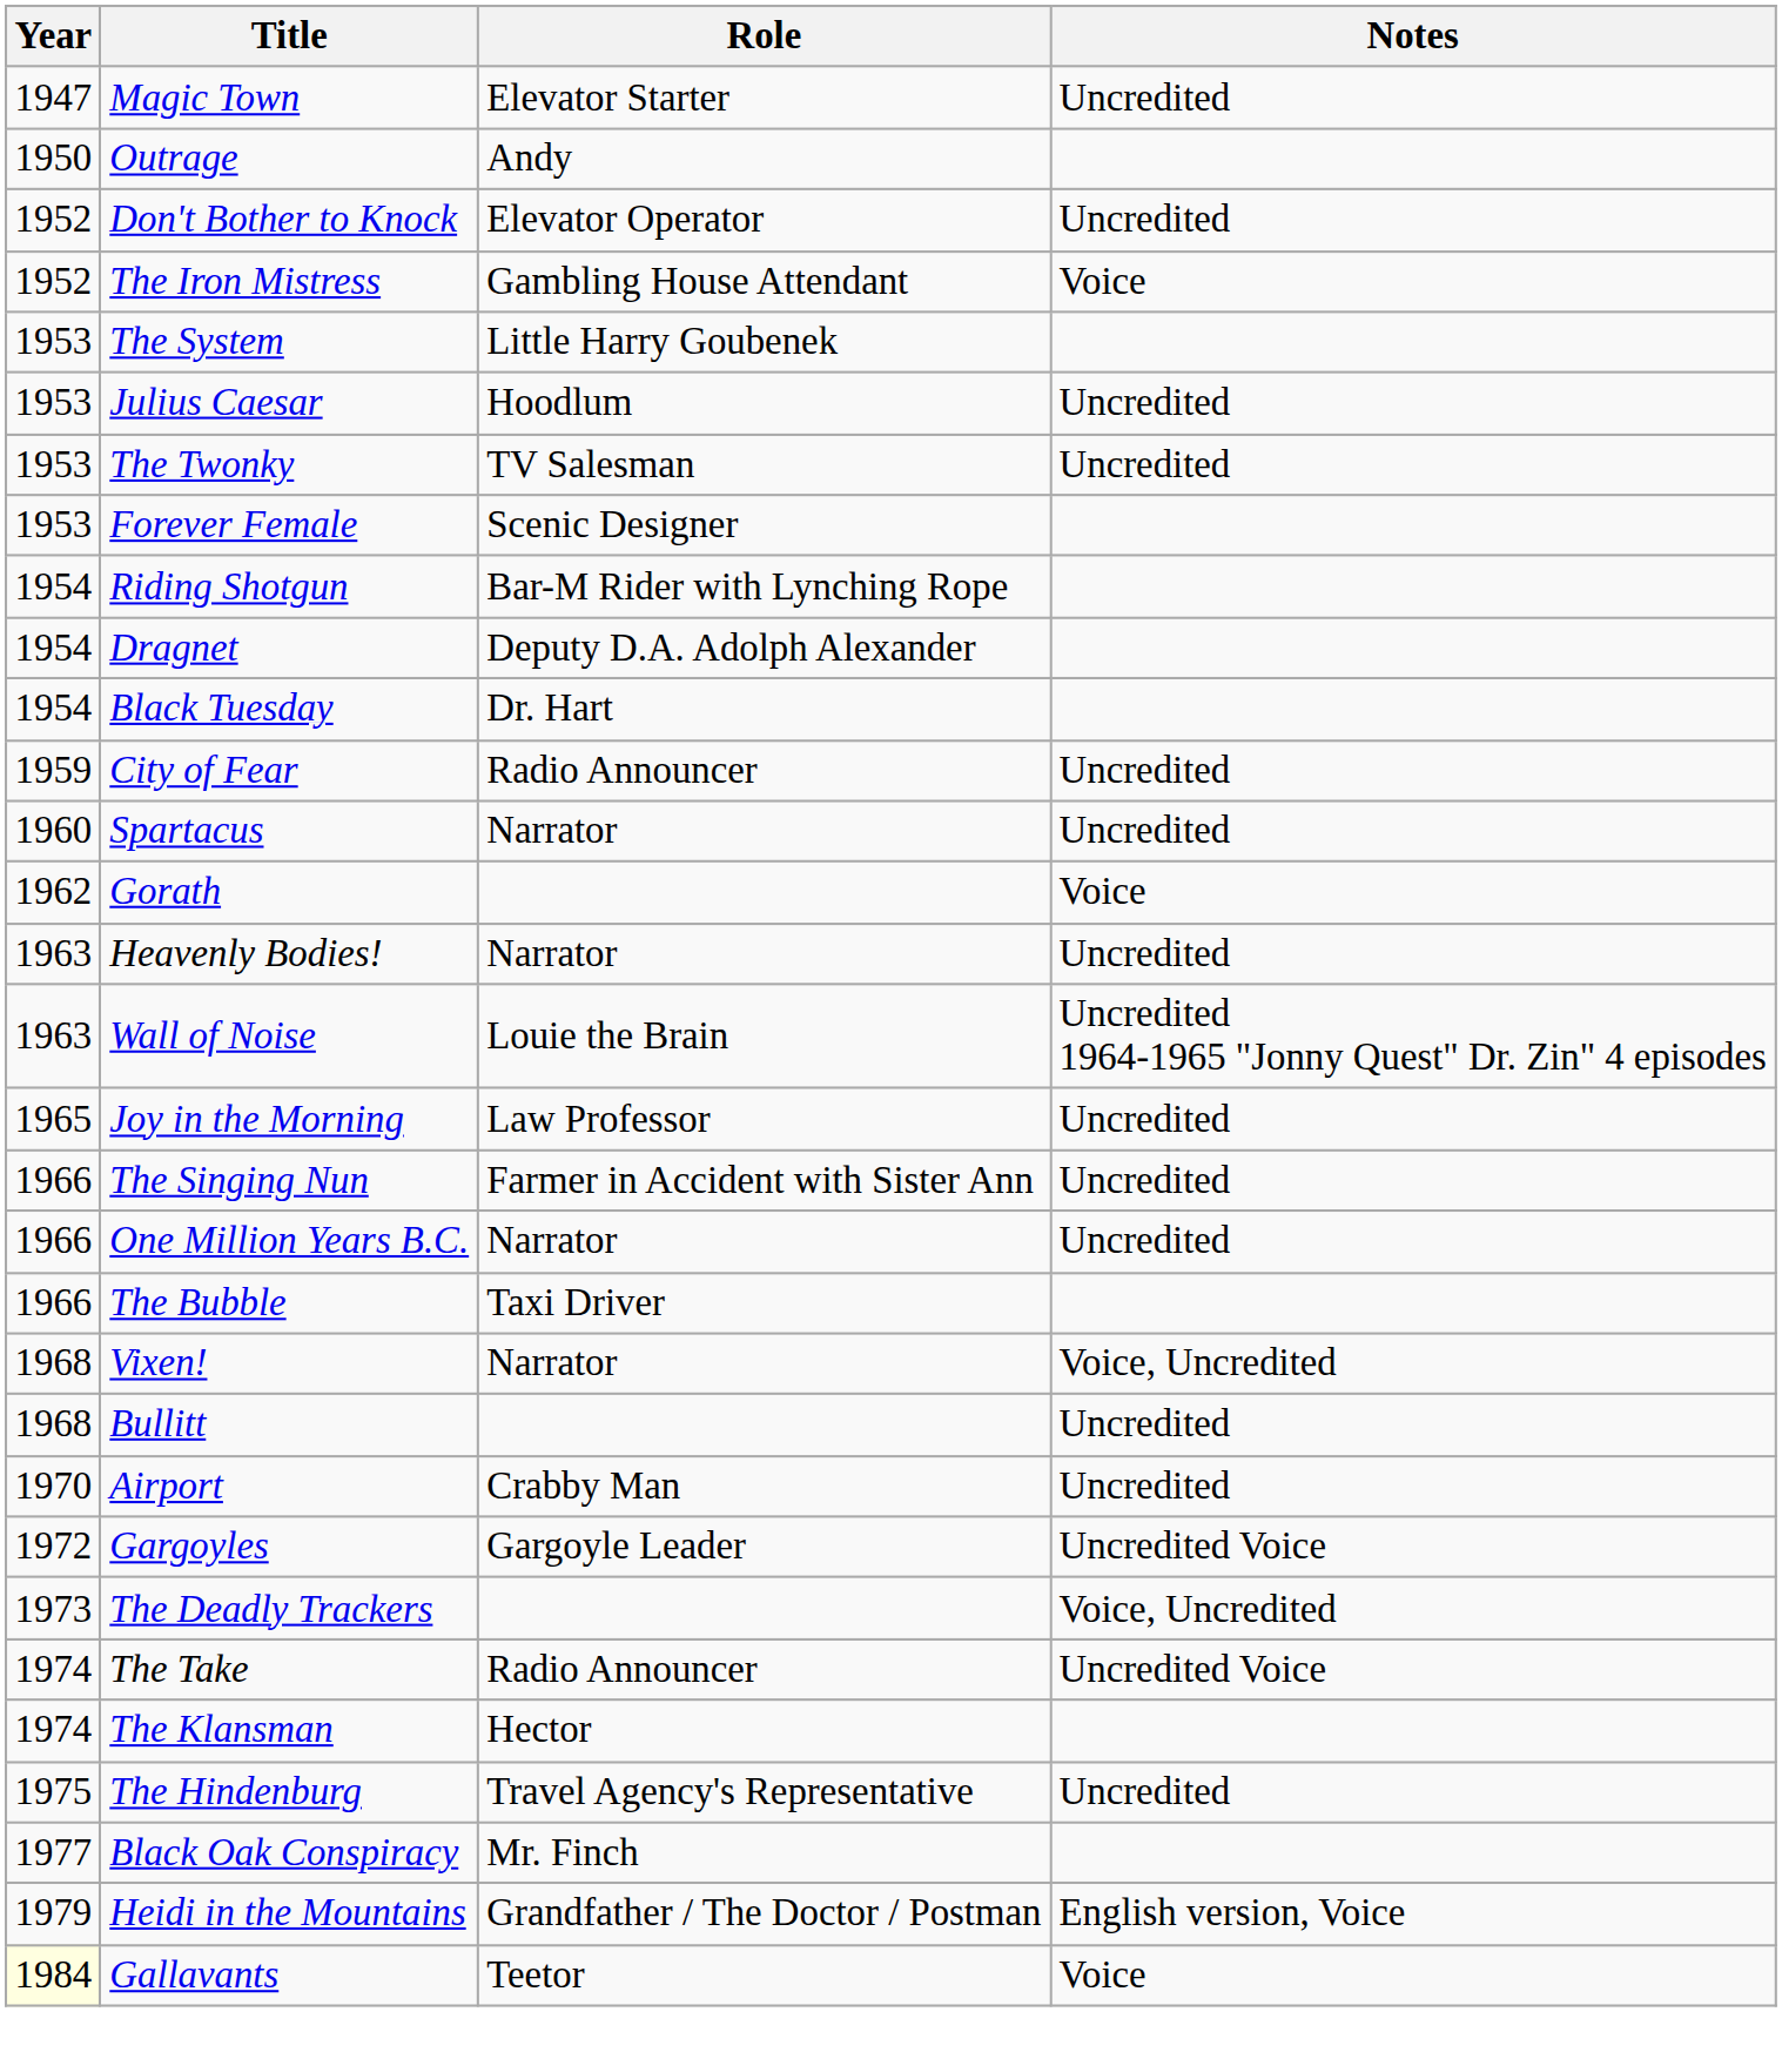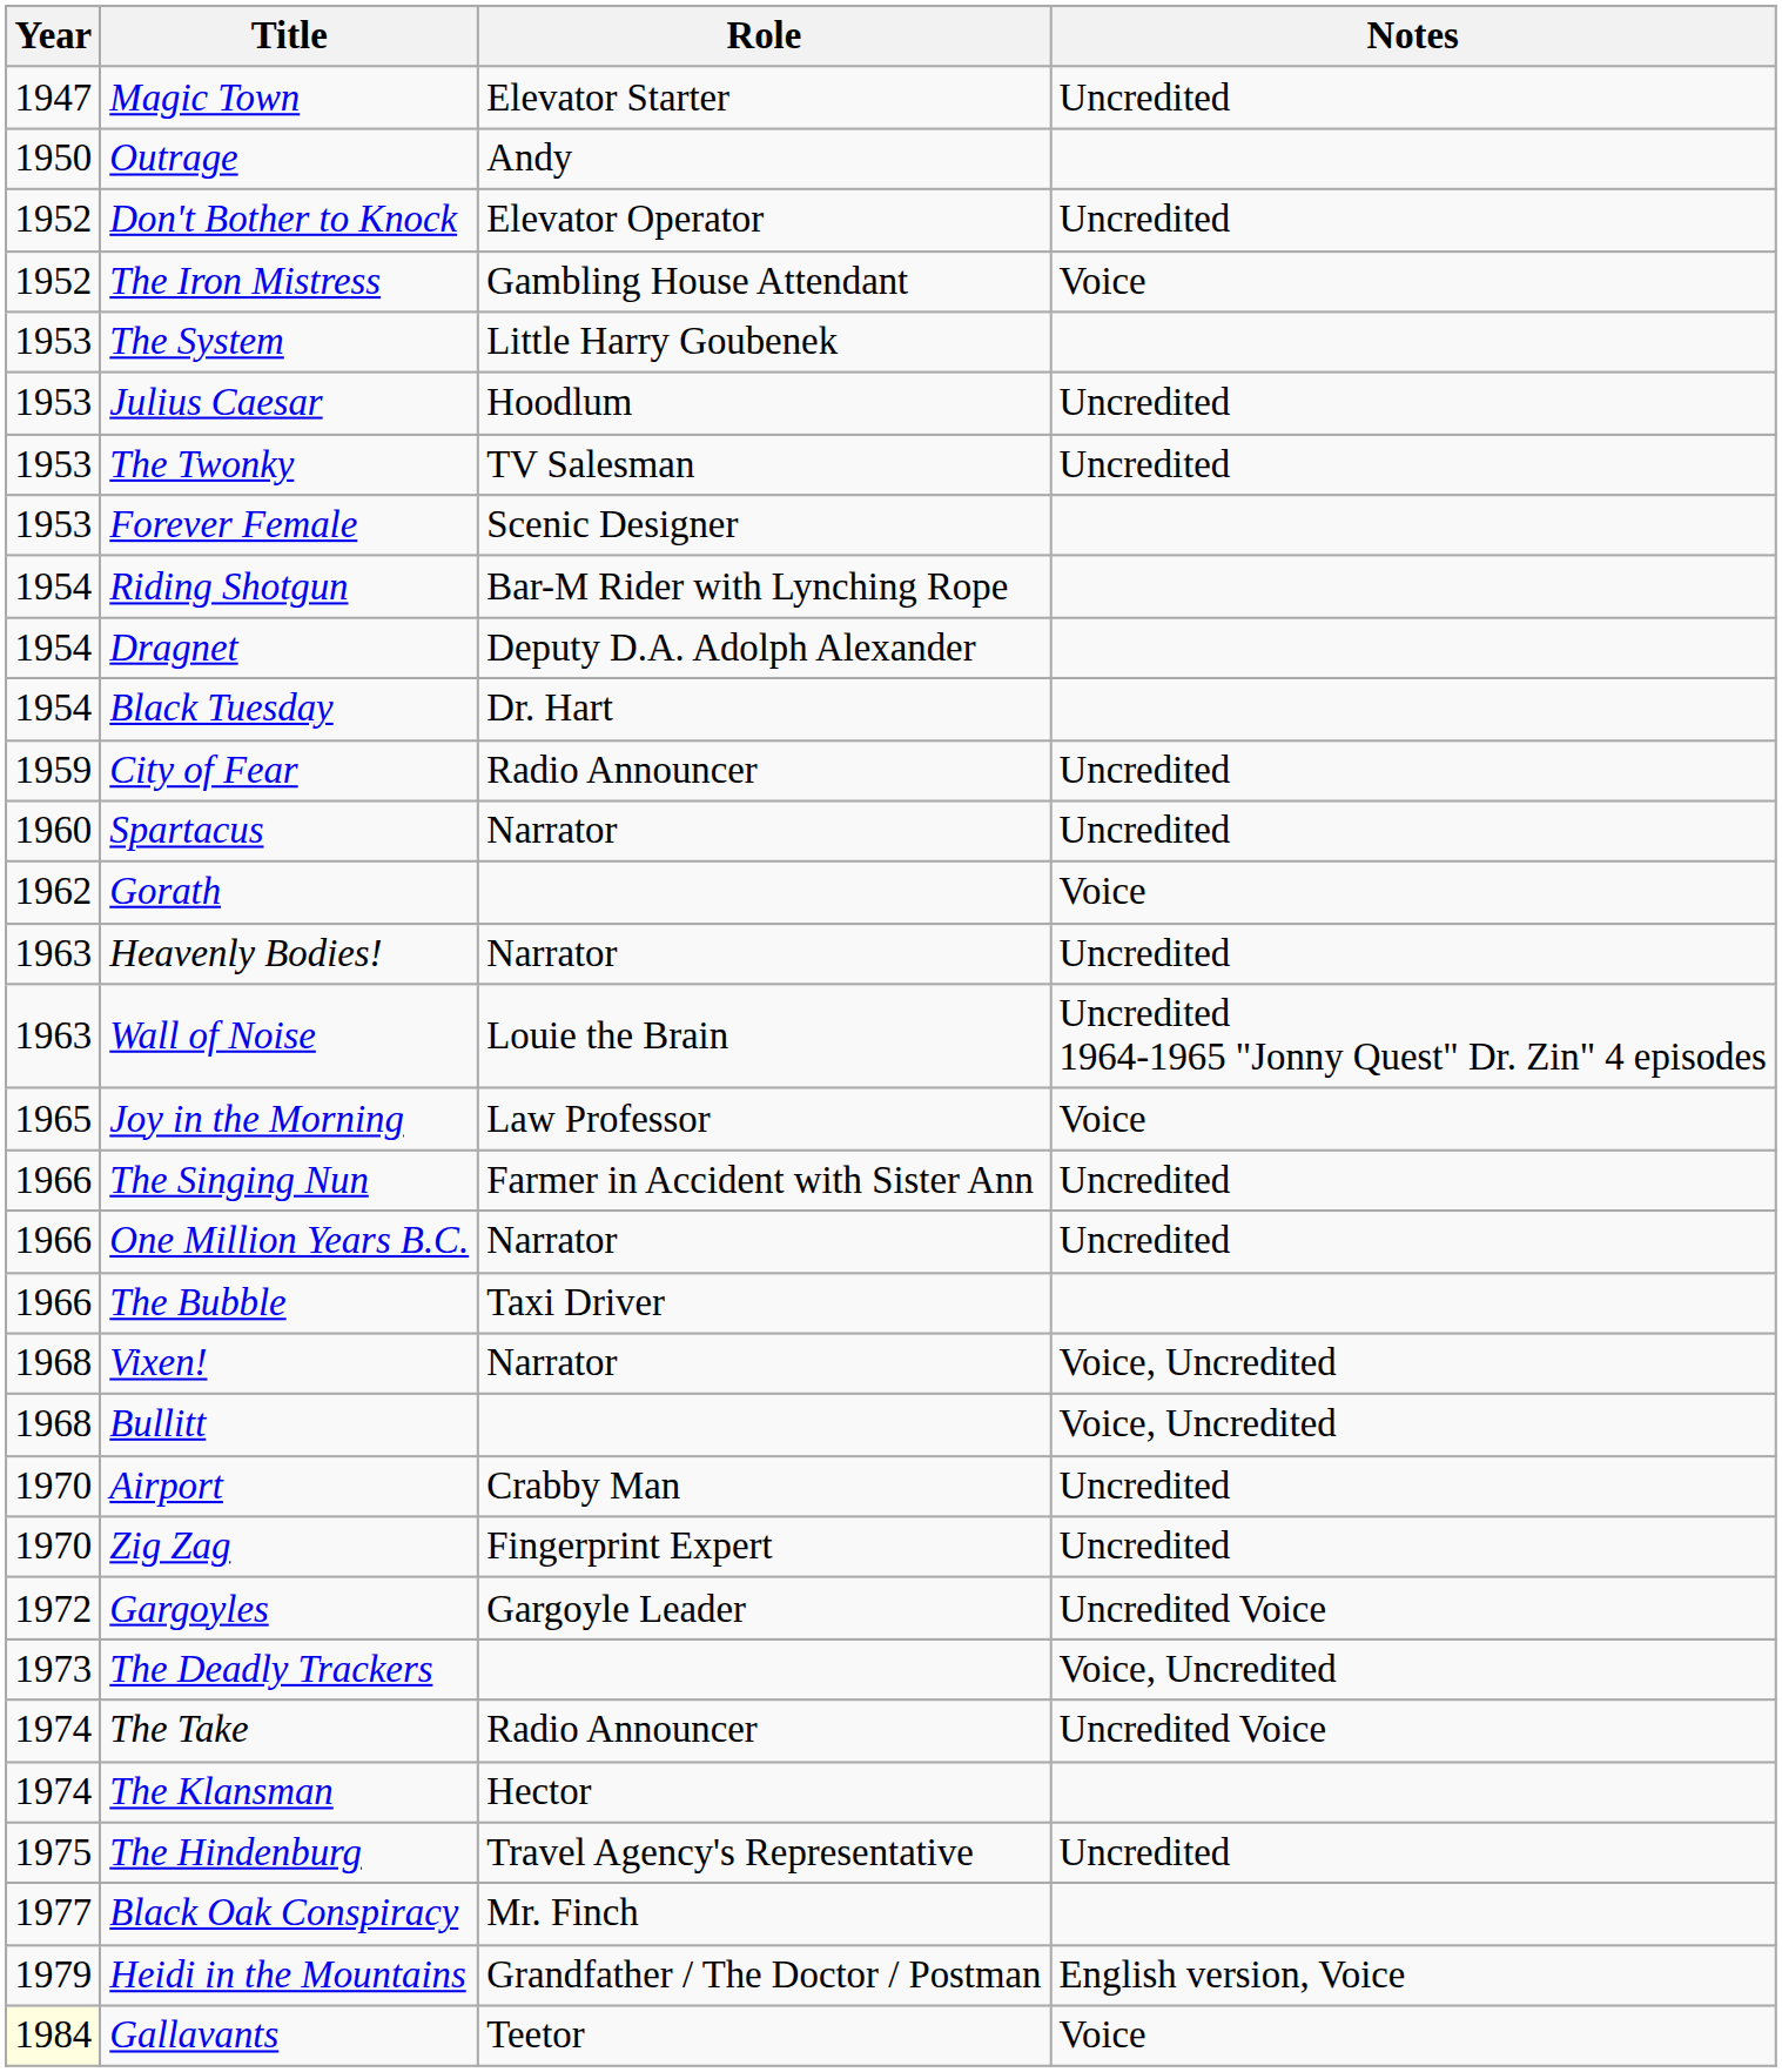Joy in the Morning | Notes: Uncredited -> Voice
Bullitt | Notes: Uncredited -> Voice, Uncredited
+ row: 1970 | Zig Zag | Fingerprint Expert | Uncredited
